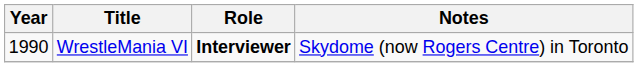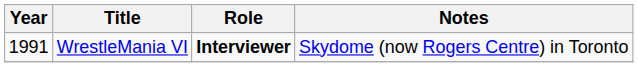WrestleMania VI | Year: 1990 -> 1991
